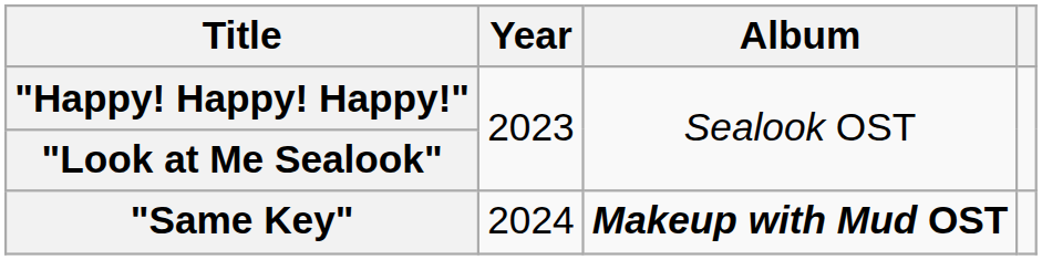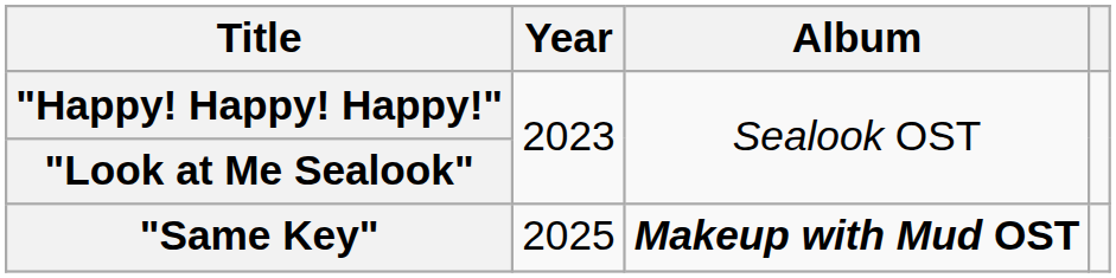"Same Key" | Year: 2024 -> 2025
